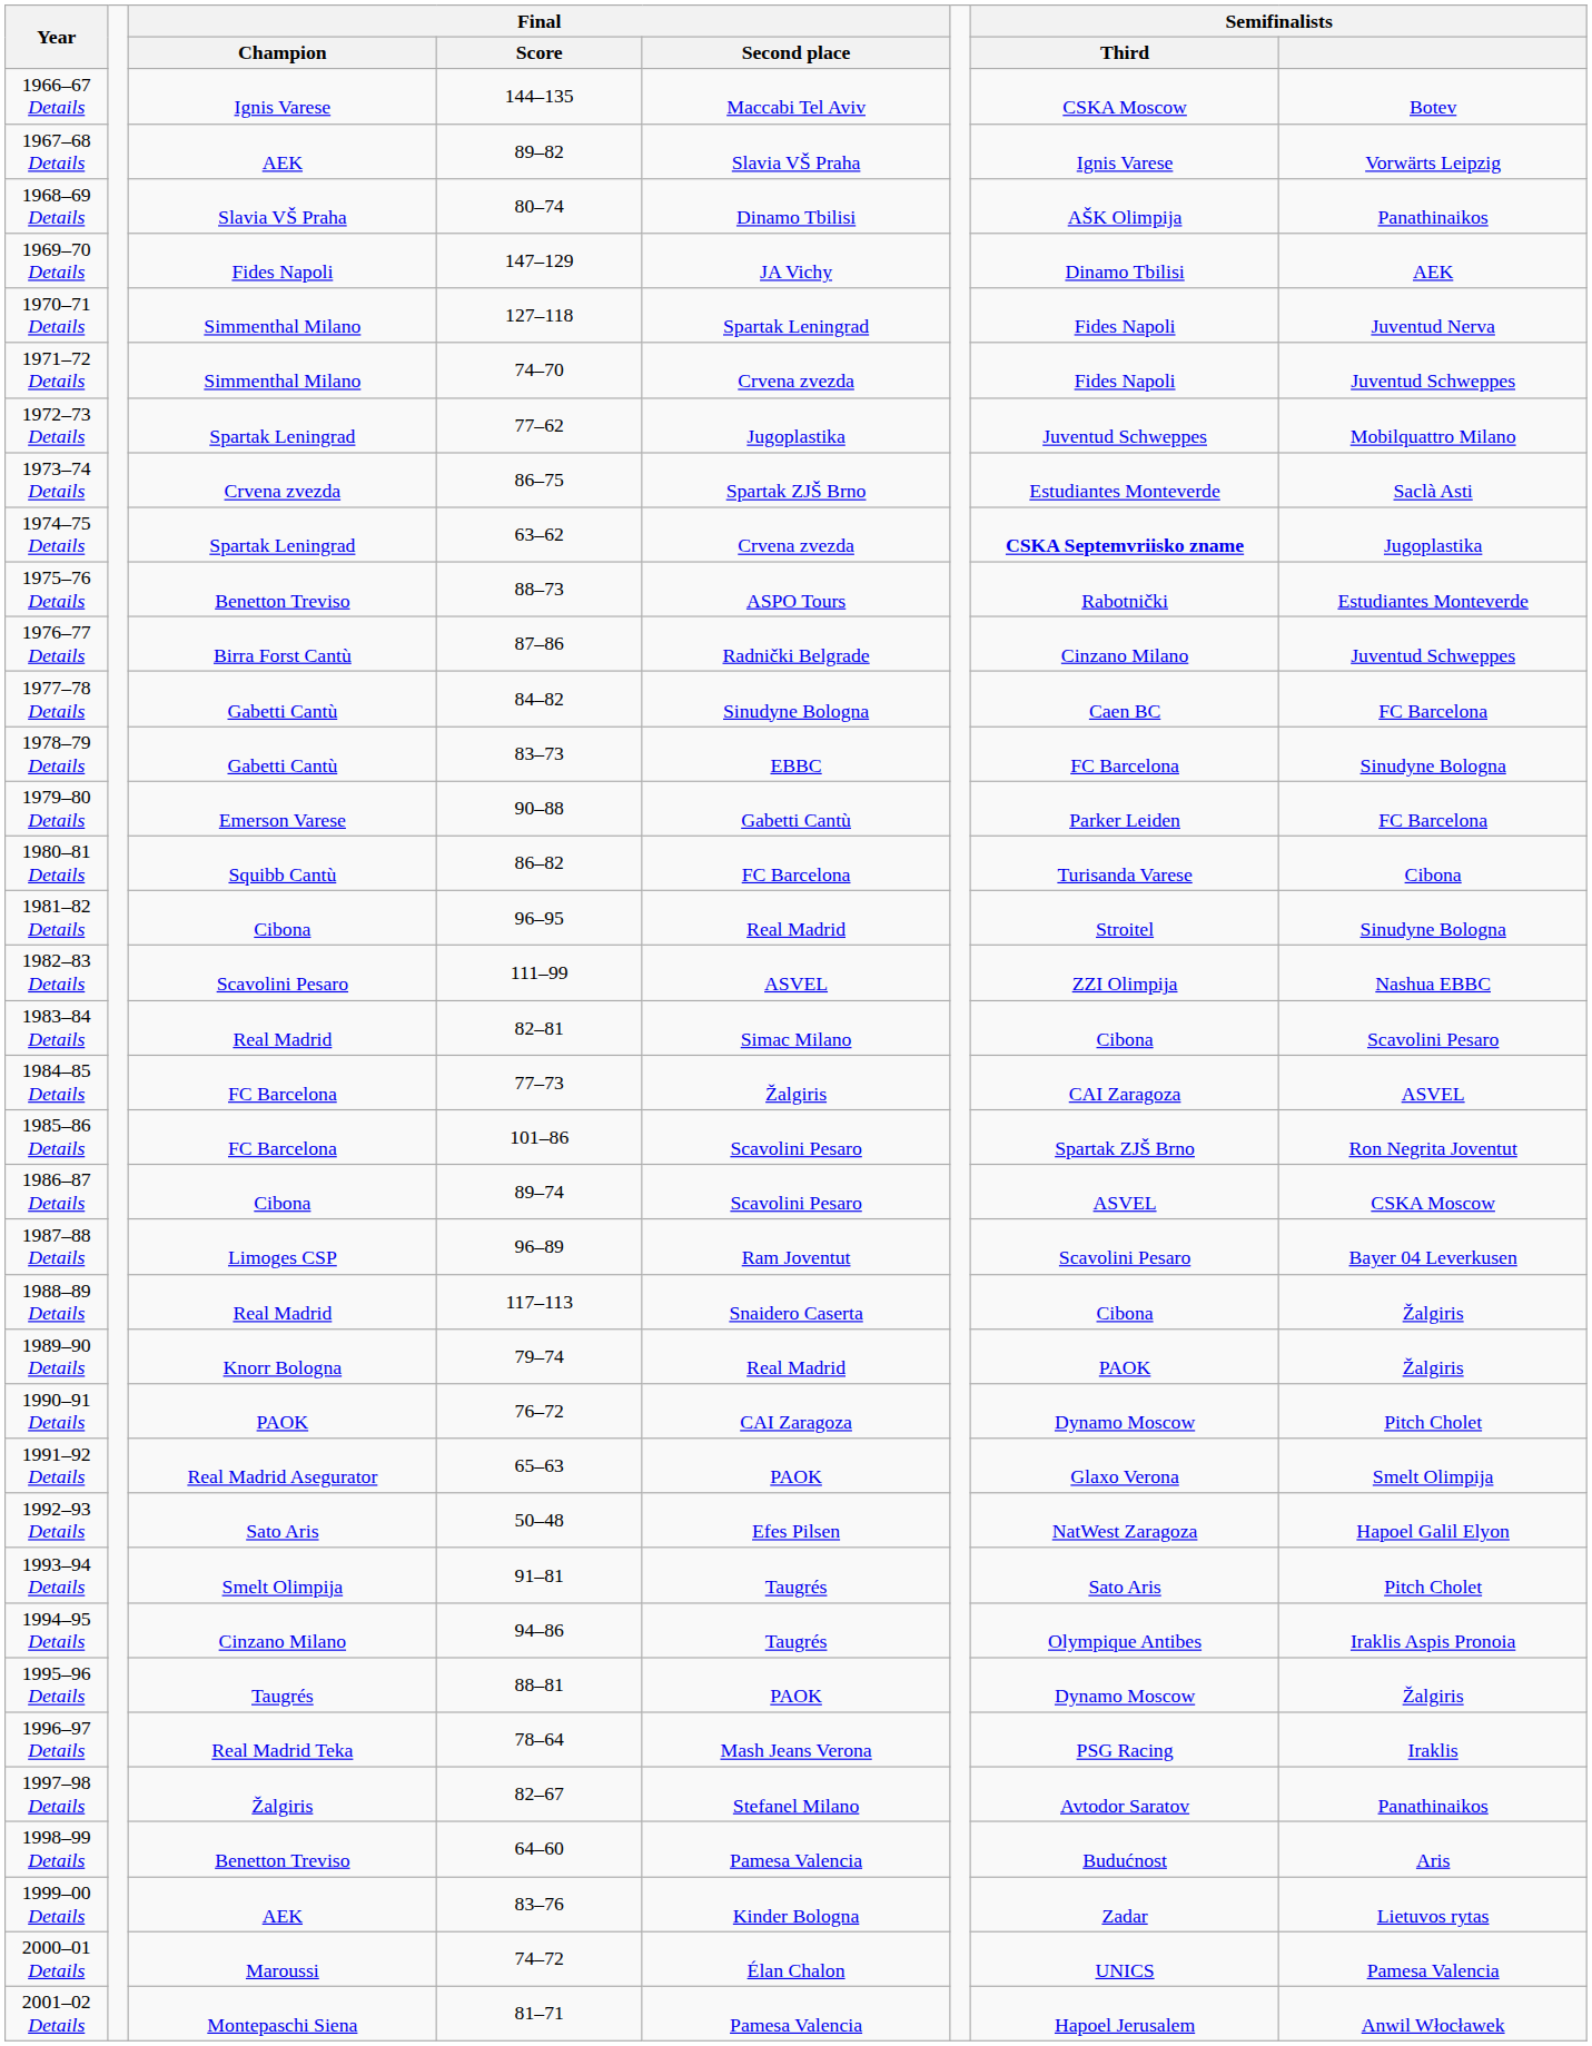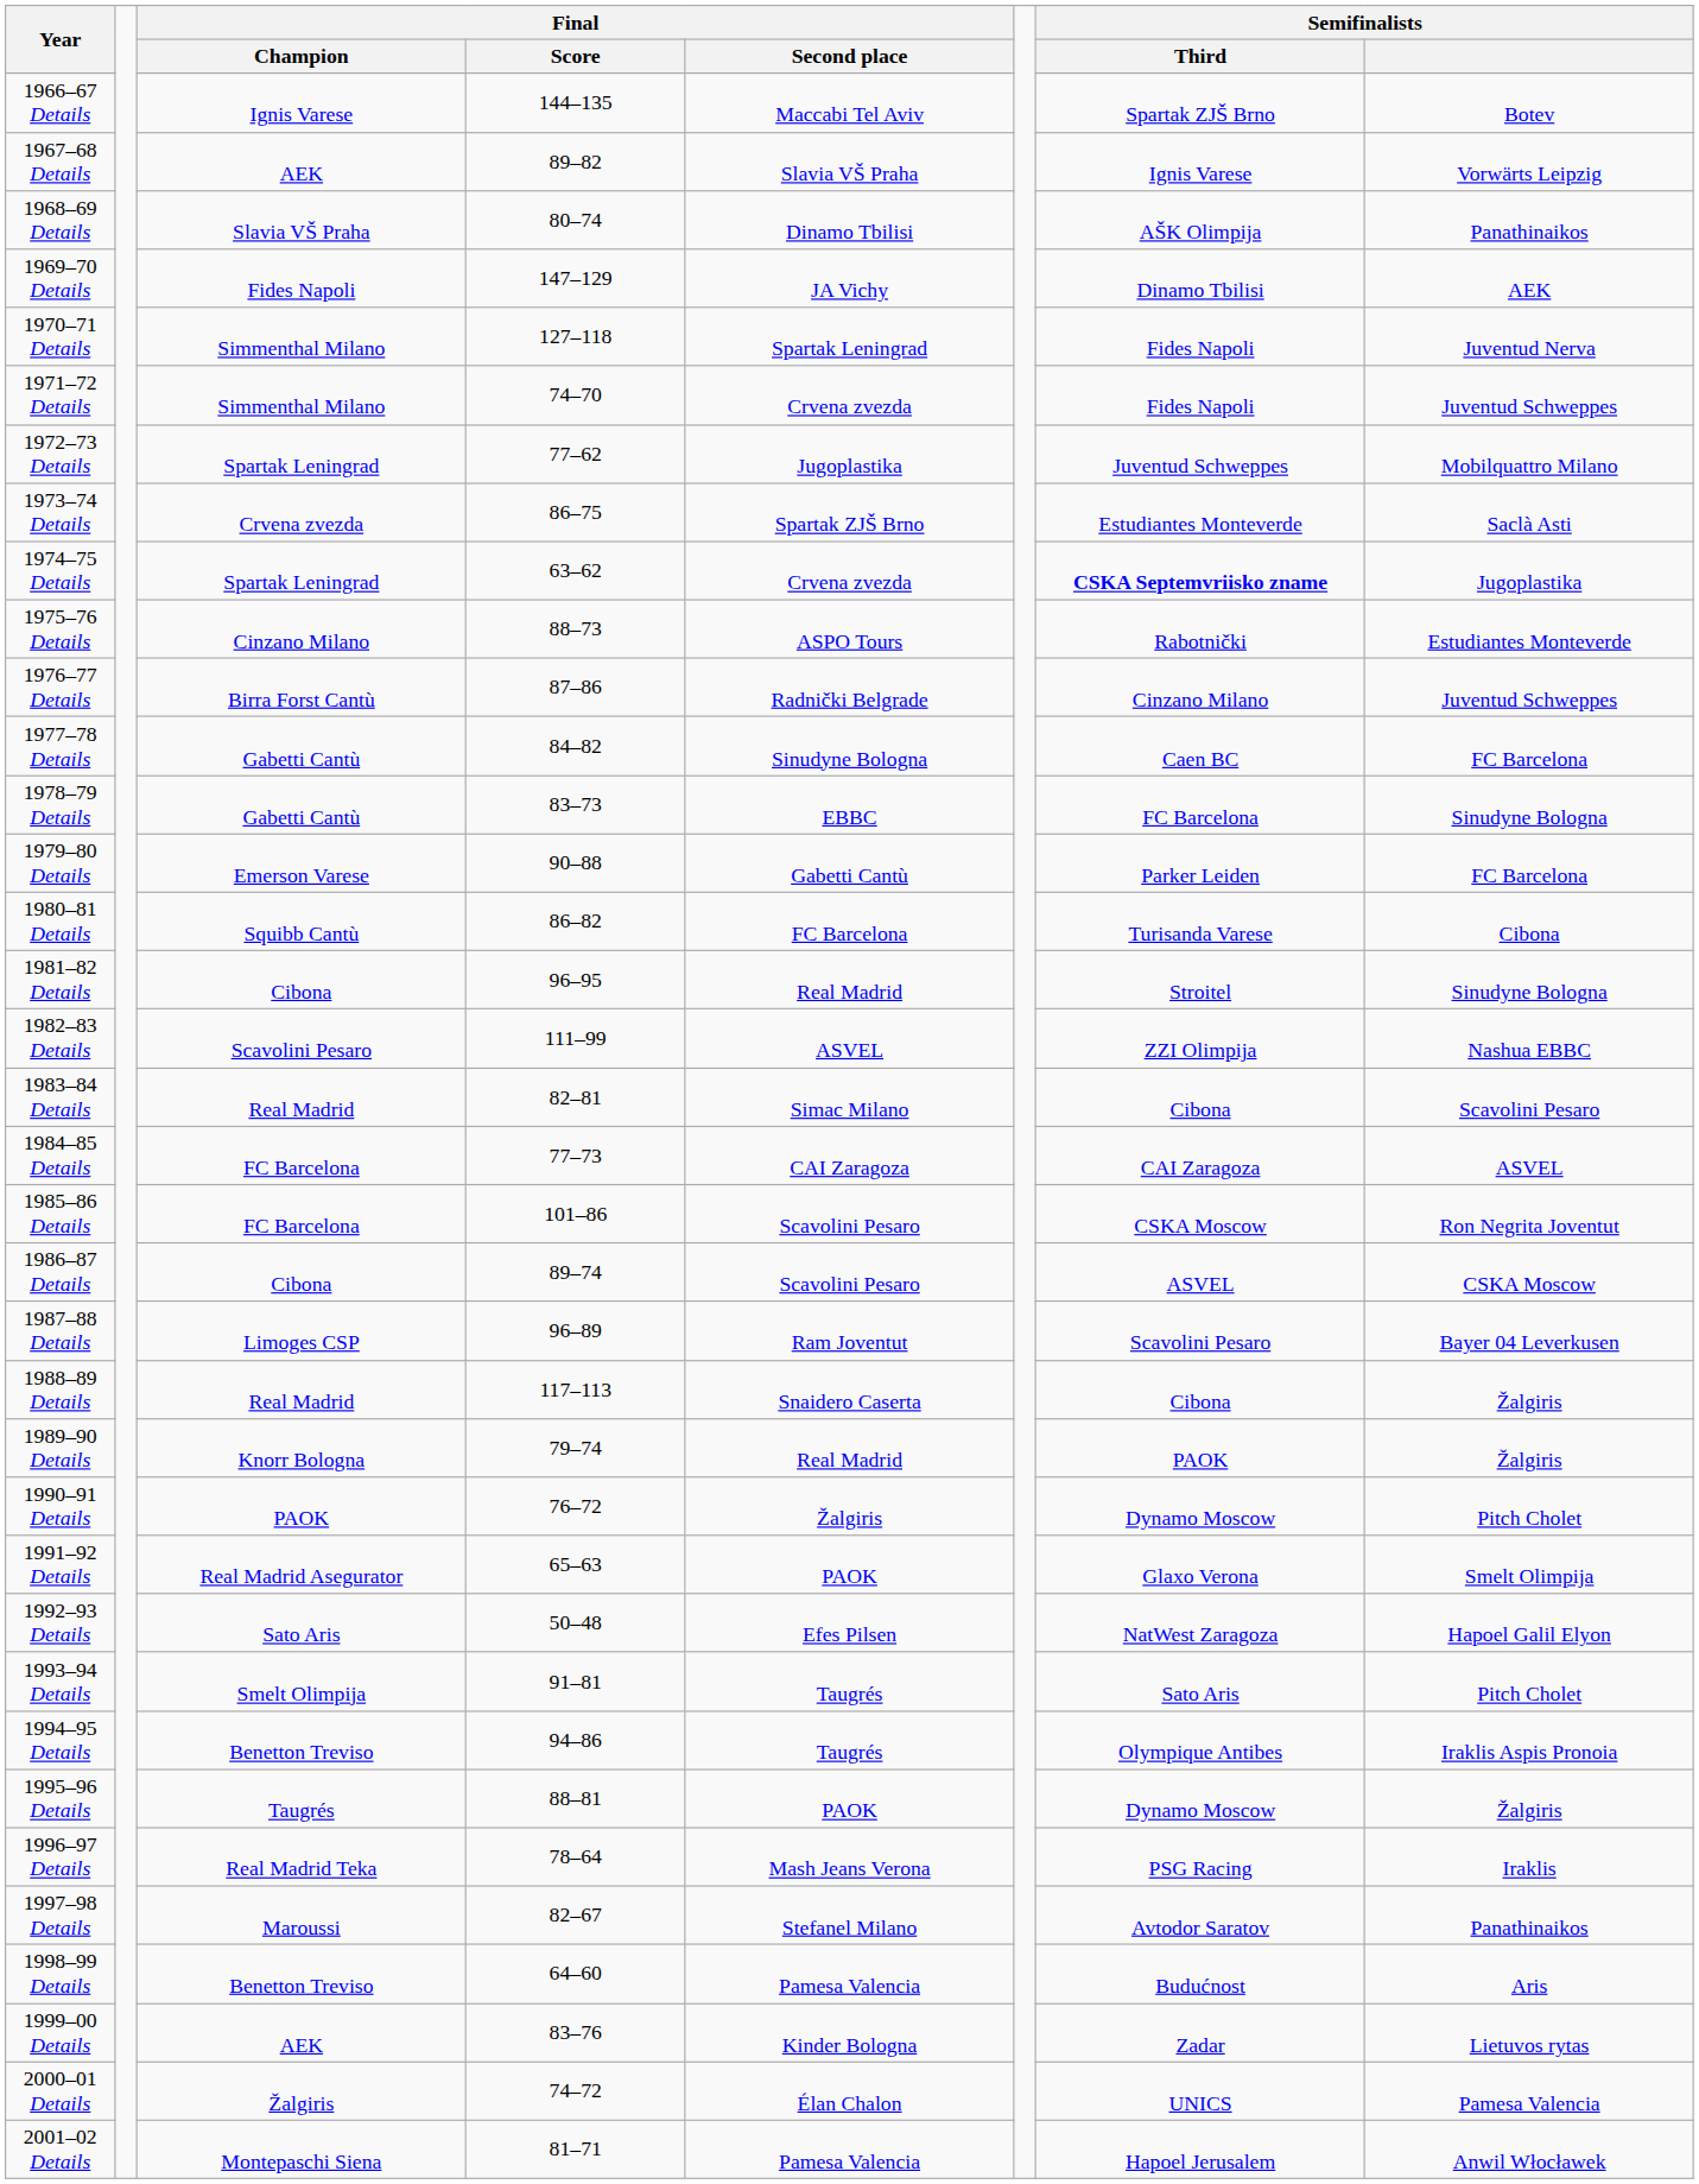1966–67 Details | Semifinalists / Third: CSKA Moscow -> Spartak ZJŠ Brno
1975–76 Details | Final / Champion: Benetton Treviso -> Cinzano Milano
1984–85 Details | Final / Second place: Žalgiris -> CAI Zaragoza
1985–86 Details | Semifinalists / Third: Spartak ZJŠ Brno -> CSKA Moscow
1990–91 Details | Final / Second place: CAI Zaragoza -> Žalgiris
1994–95 Details | Final / Champion: Cinzano Milano -> Benetton Treviso
1997–98 Details | Final / Champion: Žalgiris -> Maroussi
2000–01 Details | Final / Champion: Maroussi -> Žalgiris
